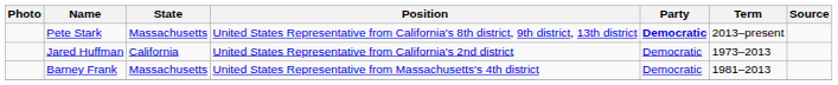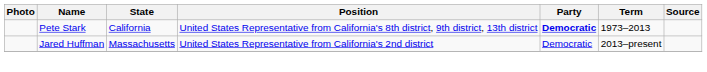Pete Stark | State: Massachusetts -> California
Pete Stark | Term: 2013–present -> 1973–2013
Jared Huffman | State: California -> Massachusetts
Jared Huffman | Term: 1973–2013 -> 2013–present
- row: Barney Frank | Massachusetts | United States Representative from Massachusetts's 4th district | Democratic | 1981–2013
